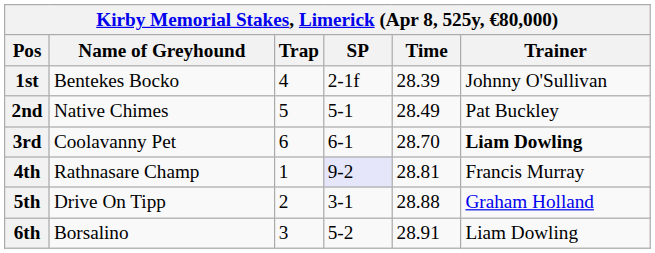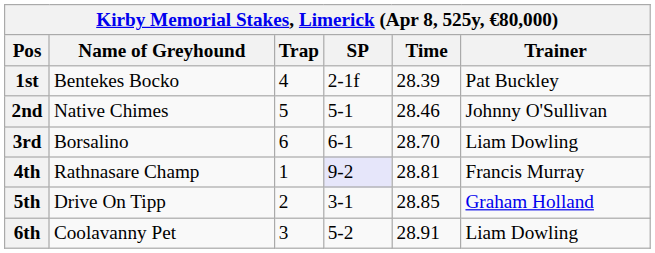1st | Trainer: Johnny O'Sullivan -> Pat Buckley
2nd | Time: 28.49 -> 28.46
2nd | Trainer: Pat Buckley -> Johnny O'Sullivan
3rd | Name of Greyhound: Coolavanny Pet -> Borsalino
3rd | Trainer: bold -> normal
5th | Time: 28.88 -> 28.85
6th | Name of Greyhound: Borsalino -> Coolavanny Pet
